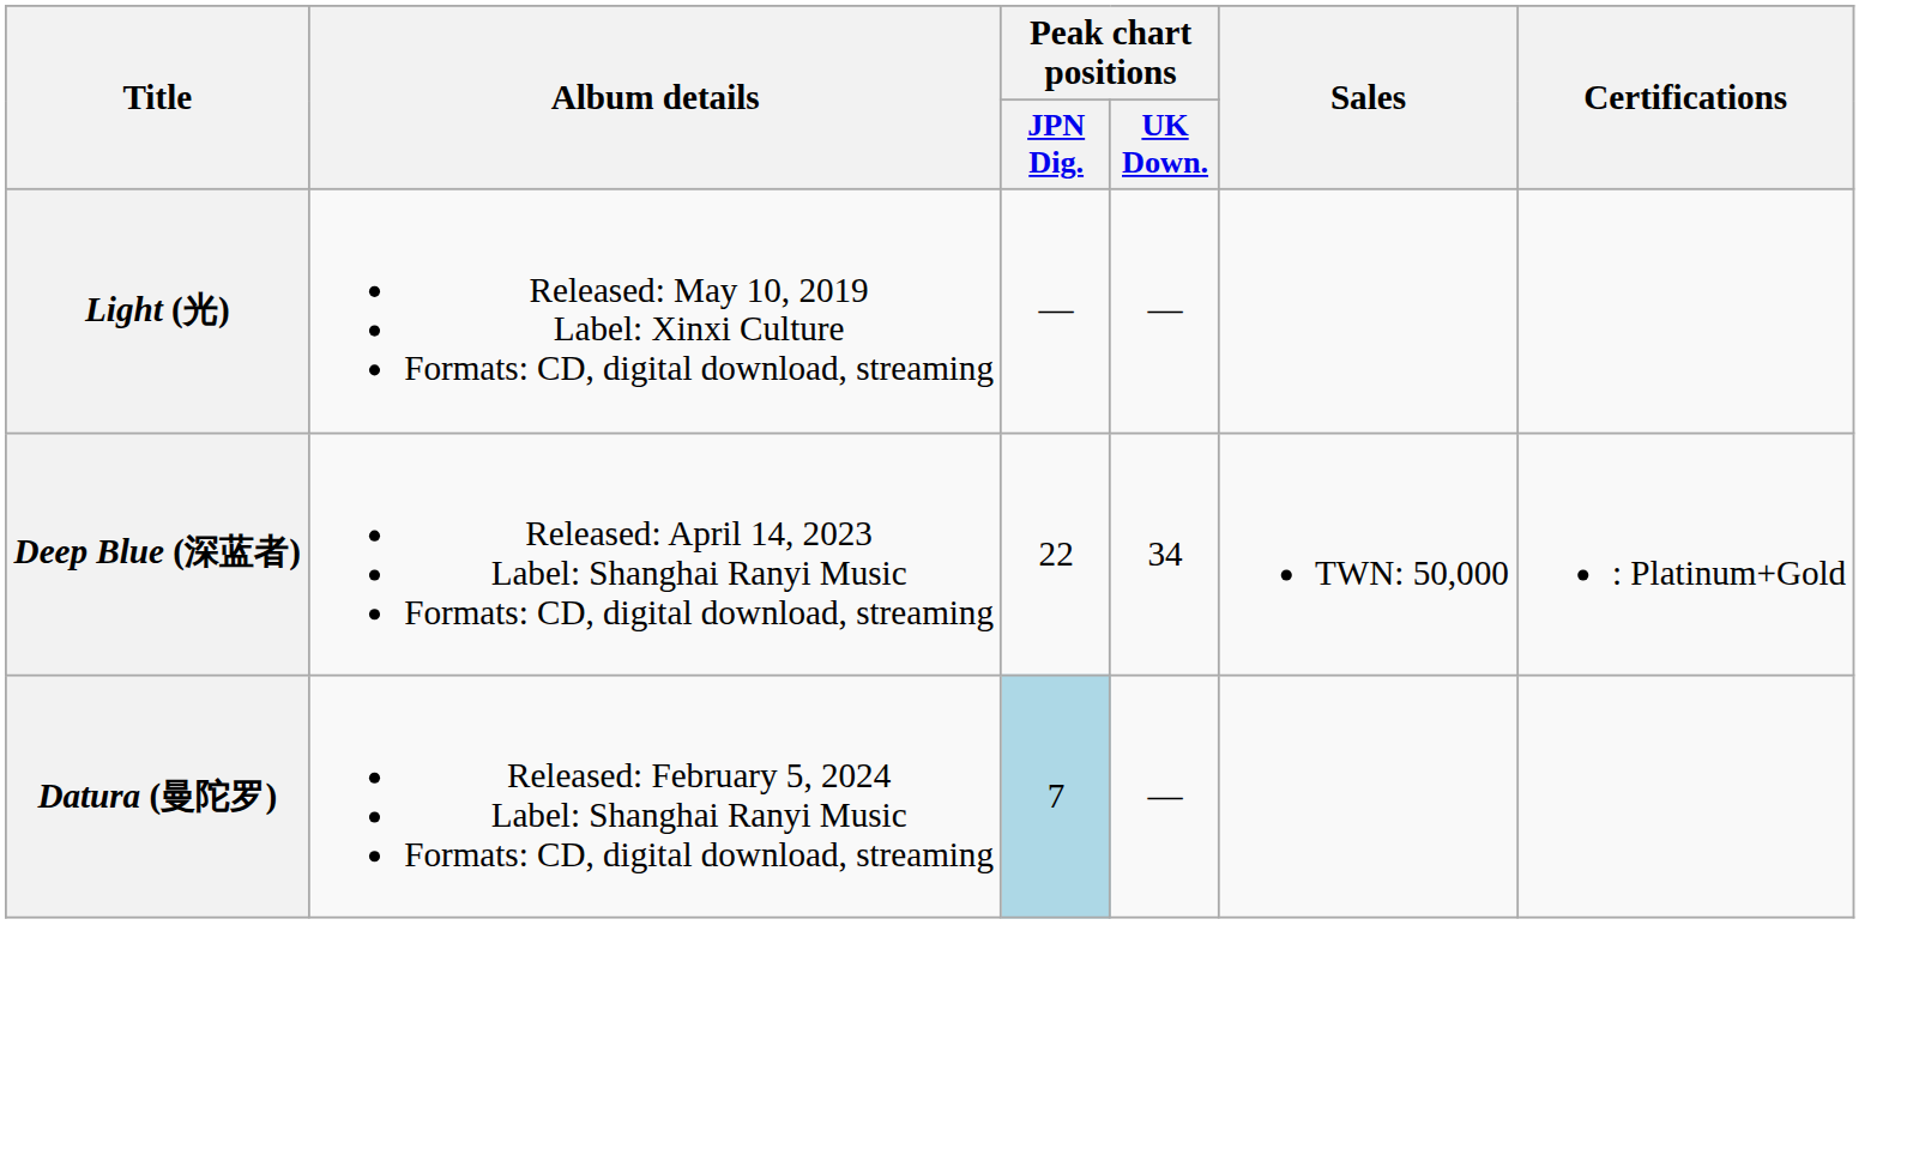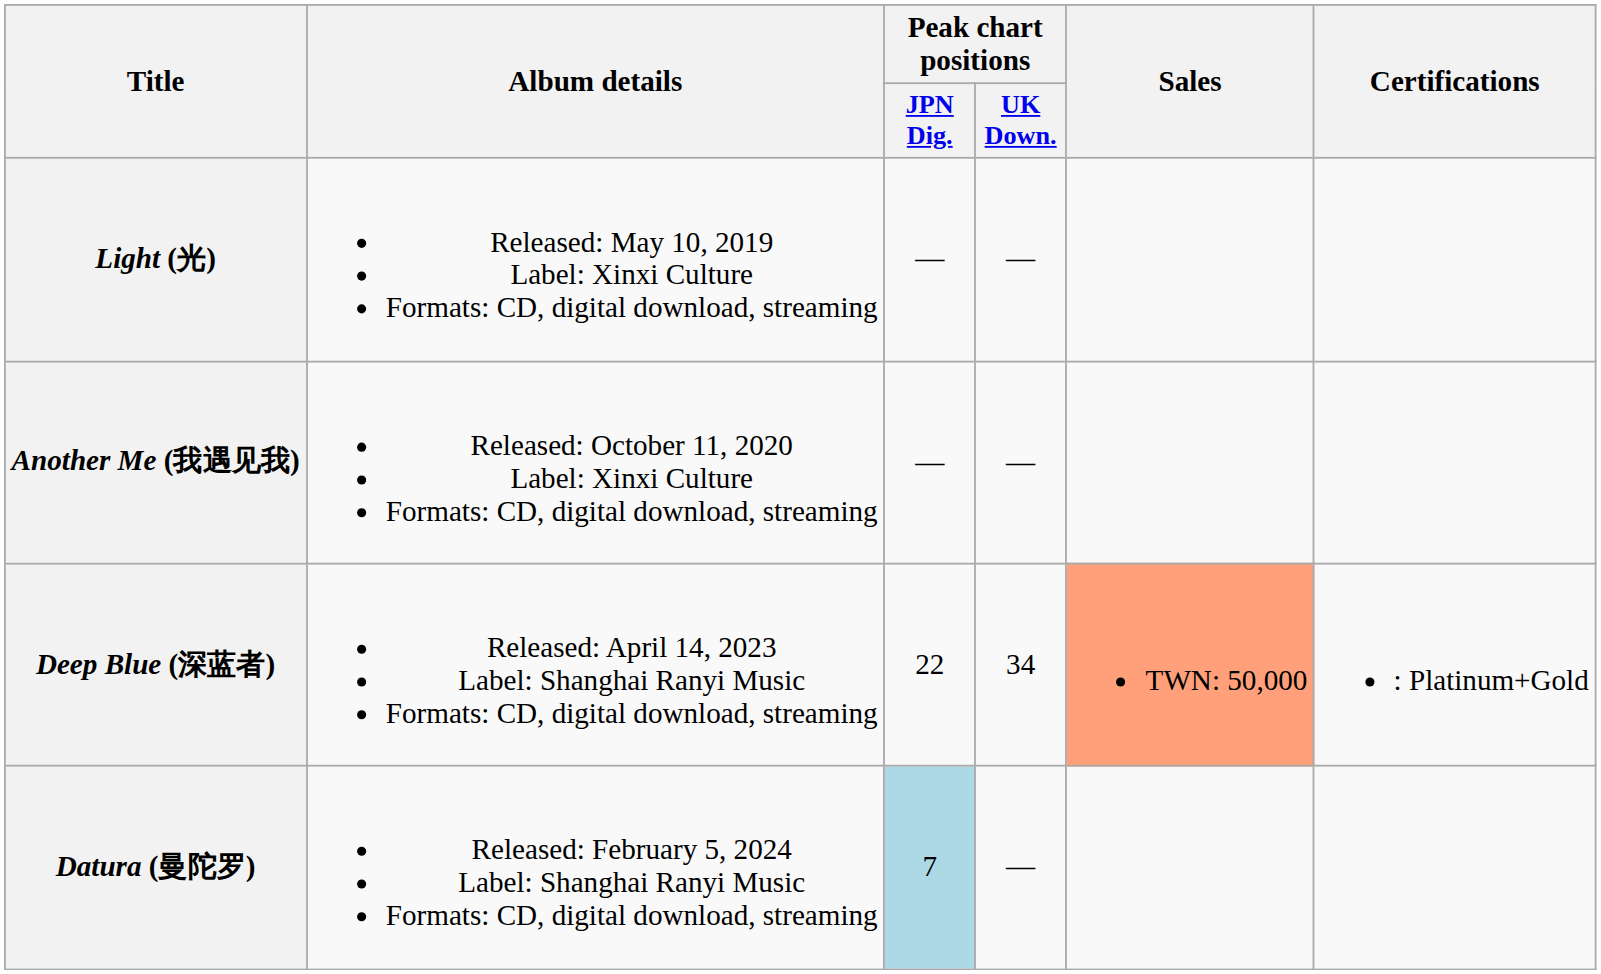+ row: Another Me (我遇见我) | Released: October 11, 2020 Label: Xinxi Culture Formats: CD, digital download, streaming | — | —
Deep Blue (深蓝者) | Sales: no background -> lightsalmon background
